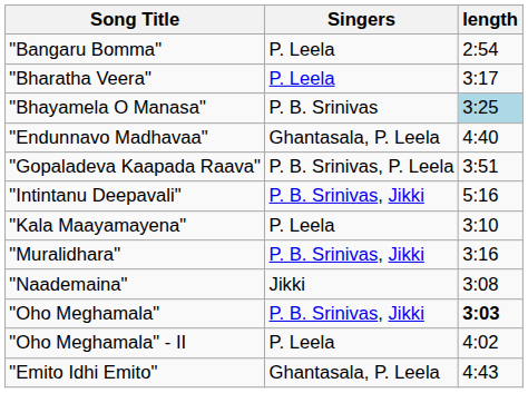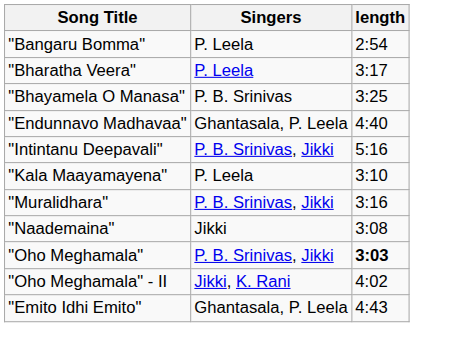"Bhayamela O Manasa" | length: lightblue background -> no background
- row: "Gopaladeva Kaapada Raava" | P. B. Srinivas, P. Leela | 3:51
"Oho Meghamala" - II | Singers: P. Leela -> Jikki, K. Rani
